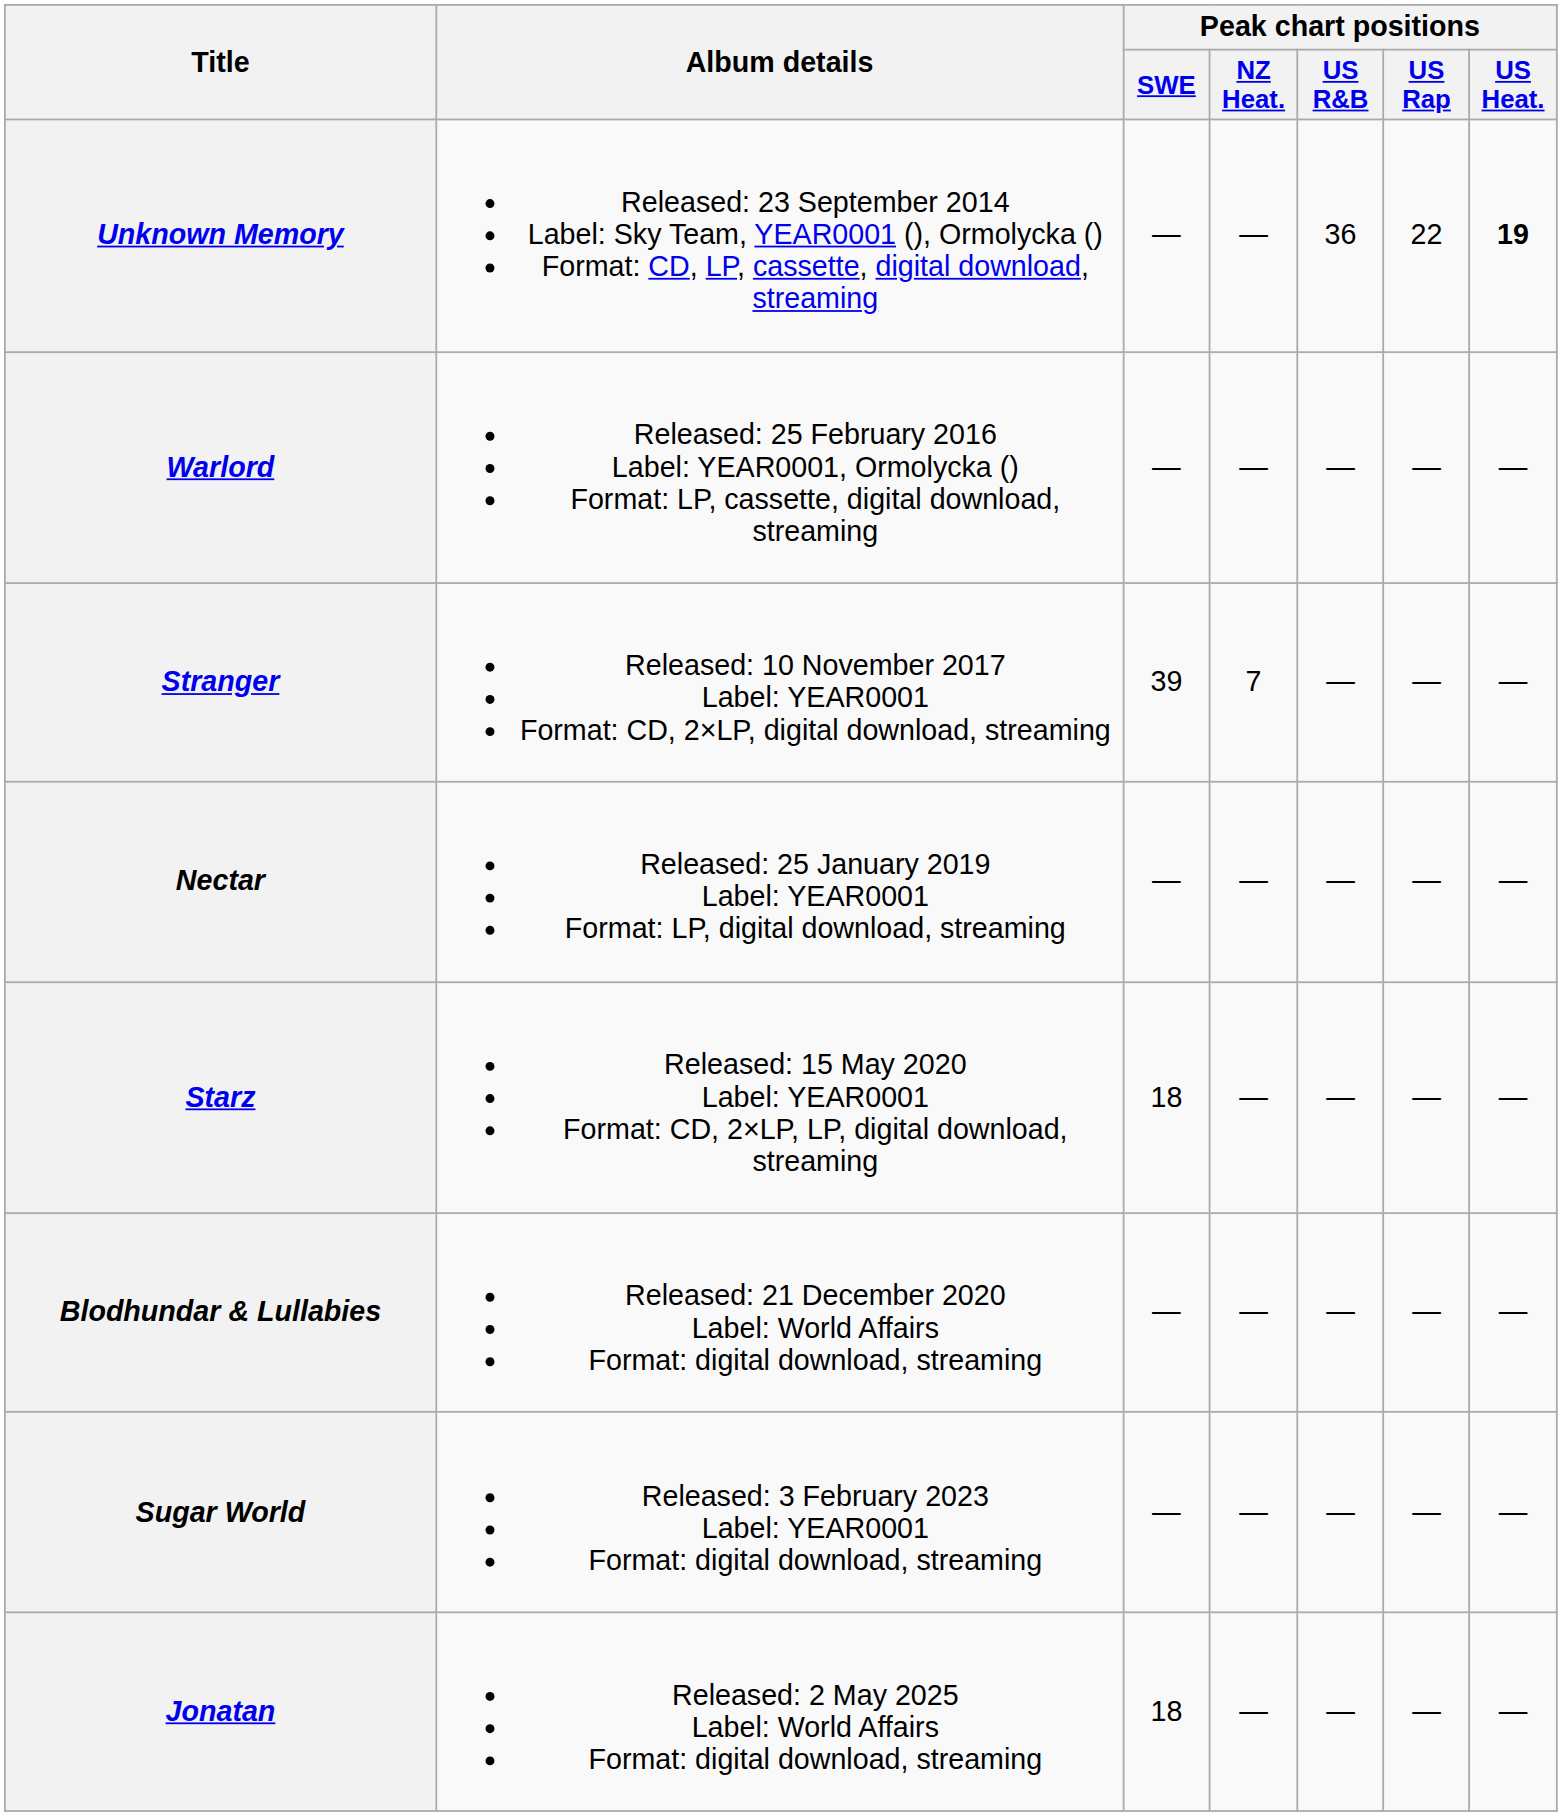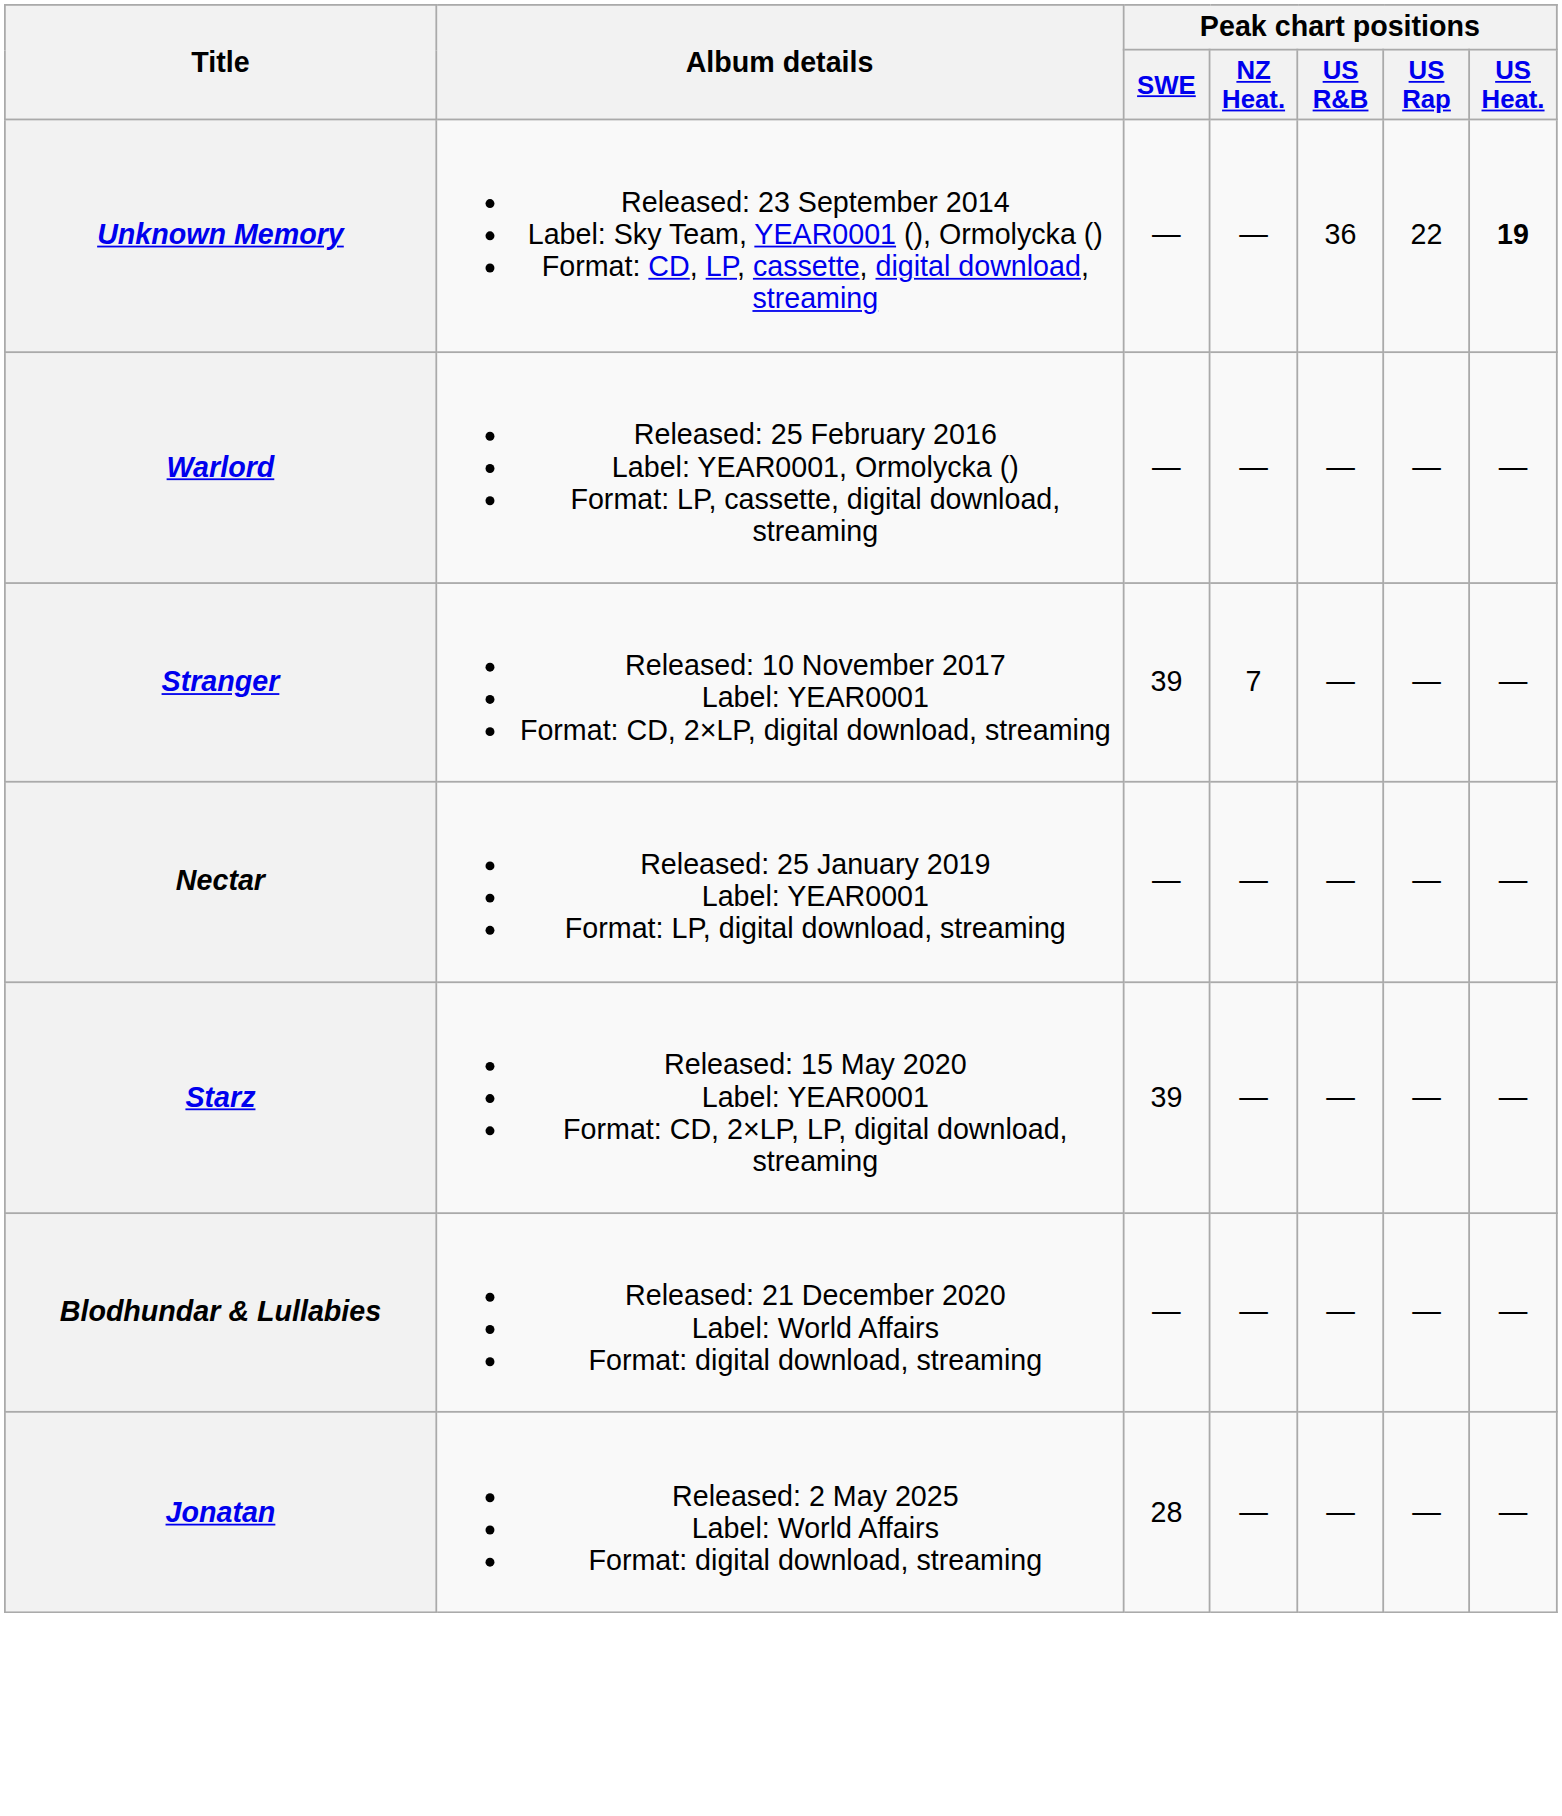Starz | Peak chart positions / SWE: 18 -> 39
- row: Sugar World | Released: 3 February 2023 Label: YEAR0001 Format: digital download, streaming | — | — | — | — | —
Jonatan | Peak chart positions / SWE: 18 -> 28
